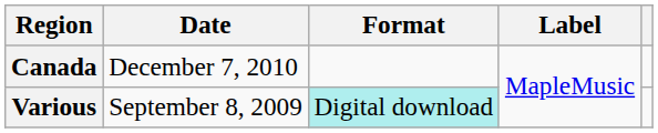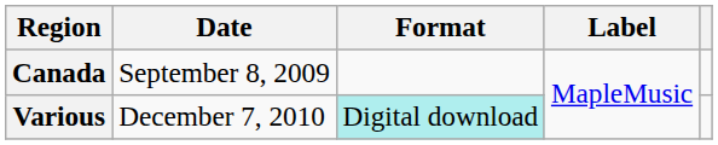Canada | Date: December 7, 2010 -> September 8, 2009
Various | Date: September 8, 2009 -> December 7, 2010
